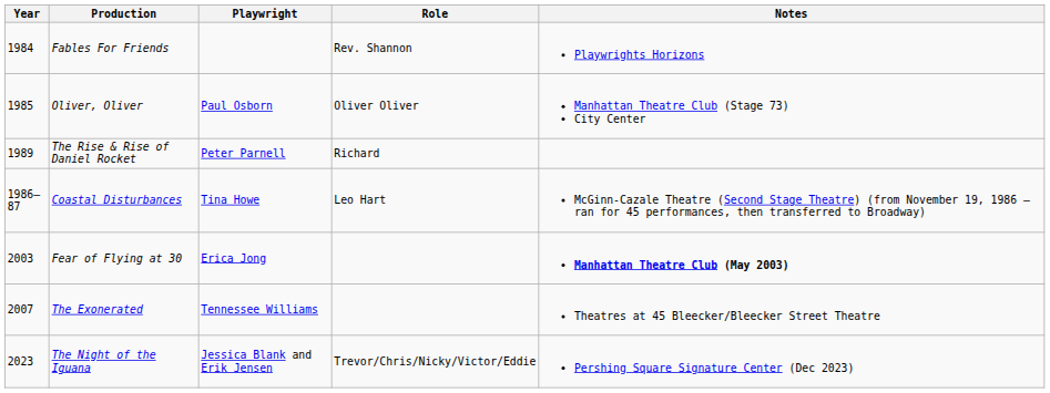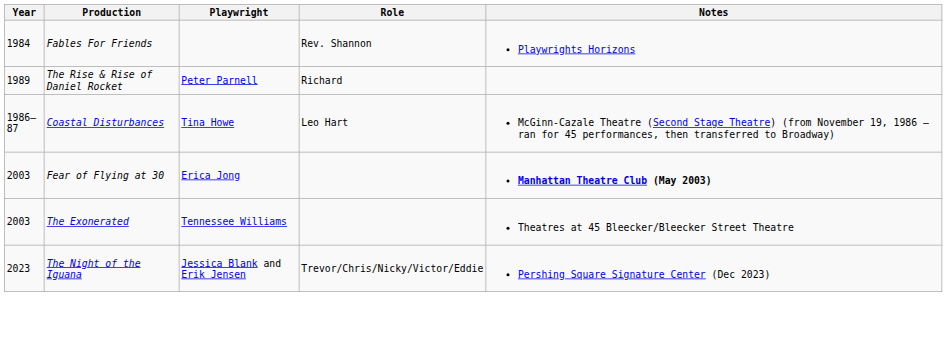- row: 1985 | Oliver, Oliver | Paul Osborn | Oliver Oliver | Manhattan Theatre Club (Stage 73) City Center
The Exonerated | Year: 2007 -> 2003
